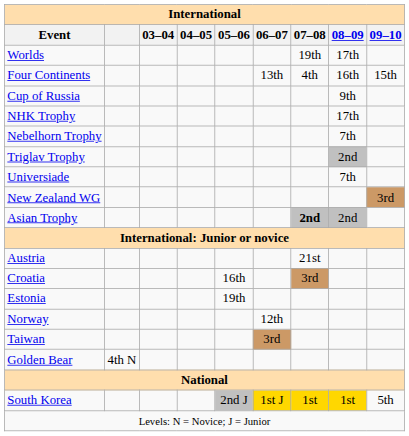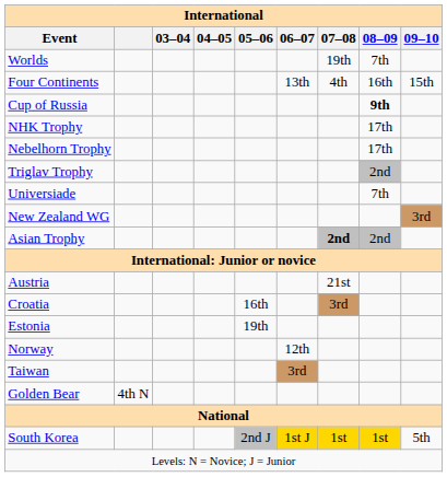Worlds | 08–09: 17th -> 7th
Cup of Russia | 08–09: normal -> bold
Nebelhorn Trophy | 08–09: 7th -> 17th
